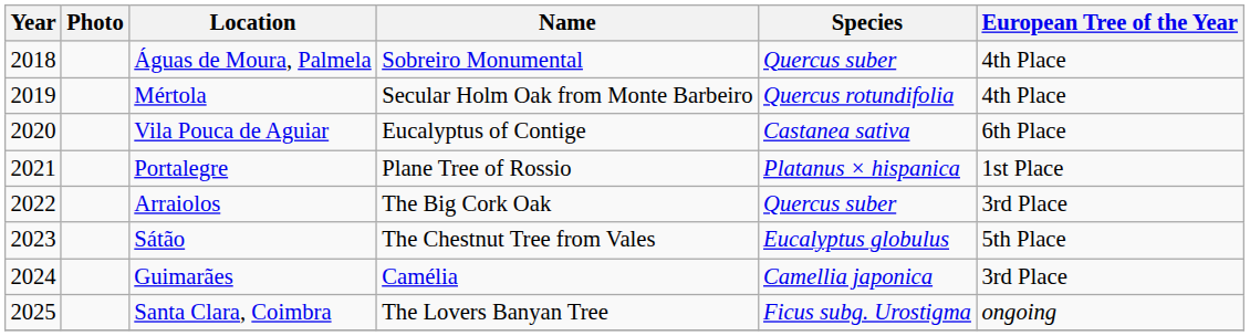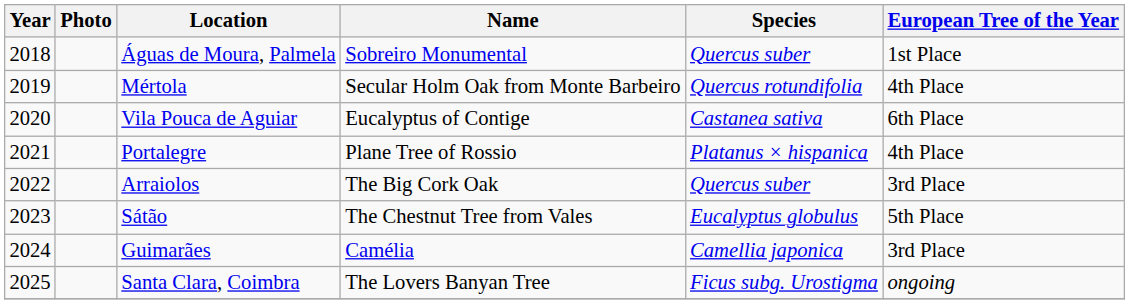Águas de Moura, Palmela | European Tree of the Year: 4th Place -> 1st Place
Portalegre | European Tree of the Year: 1st Place -> 4th Place
